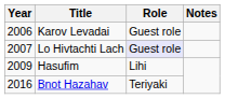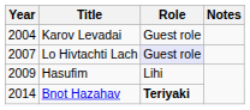Karov Levadai | Year: 2006 -> 2004
Bnot Hazahav | Year: 2016 -> 2014
Bnot Hazahav | Role: normal -> bold
